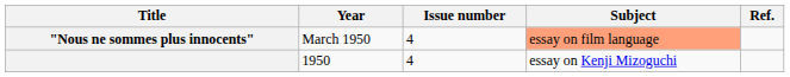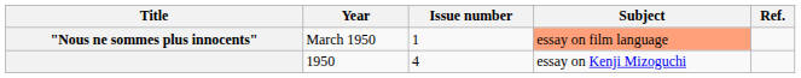"Nous ne sommes plus innocents" | Issue number: 4 -> 1
